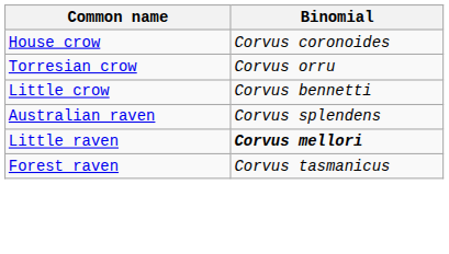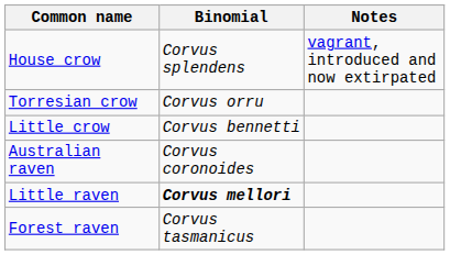+ column: Notes | vagrant, introduced and now extirpated
House crow | Binomial: Corvus coronoides -> Corvus splendens
Australian raven | Binomial: Corvus splendens -> Corvus coronoides
